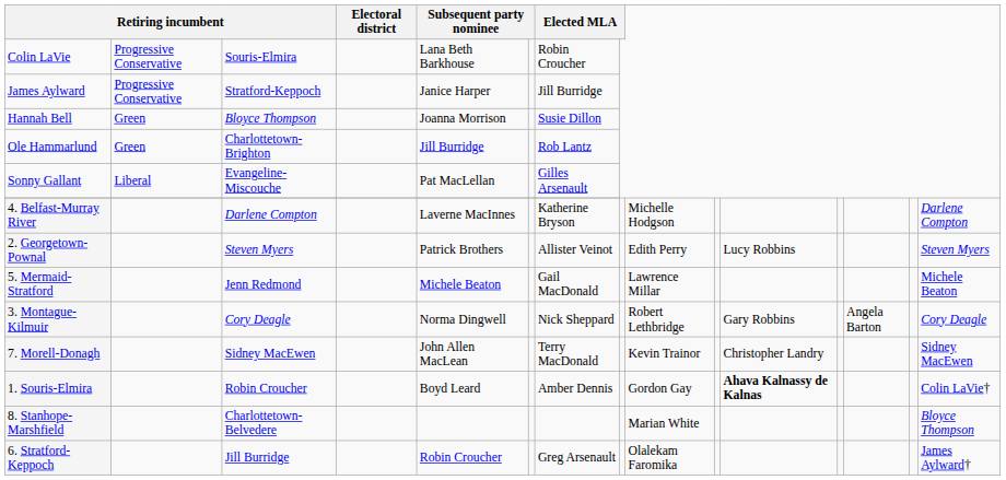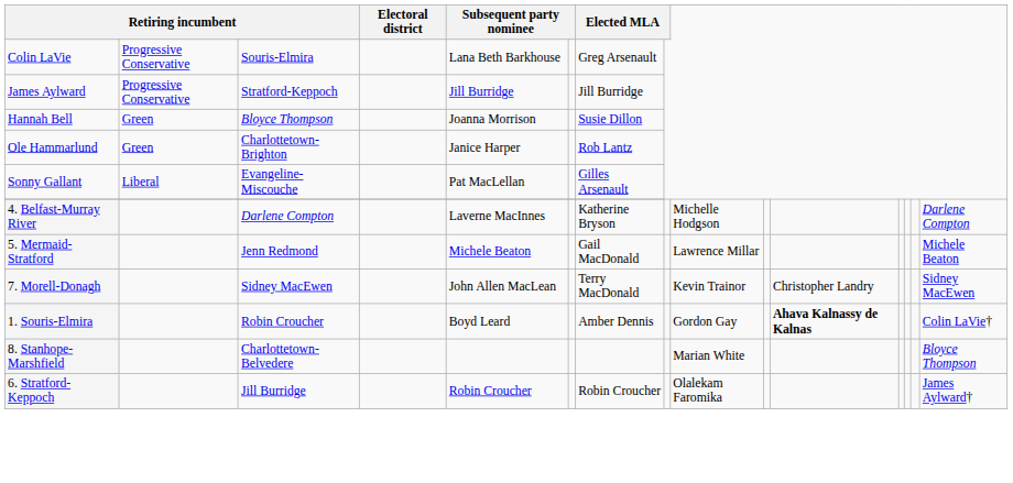Colin LaVie | column 7: Robin Croucher -> Greg Arsenault
James Aylward | column 5: Janice Harper -> Jill Burridge
Ole Hammarlund | column 5: Jill Burridge -> Janice Harper
- row: 2. Georgetown-Pownal | Steven Myers | Patrick Brothers | Allister Veinot | Edith Perry | Lucy Robbins | Steven Myers
- row: 3. Montague-Kilmuir | Cory Deagle | Norma Dingwell | Nick Sheppard | Robert Lethbridge | Gary Robbins | Angela Barton | Cory Deagle
6. Stratford-Keppoch | column 7: Greg Arsenault -> Robin Croucher
